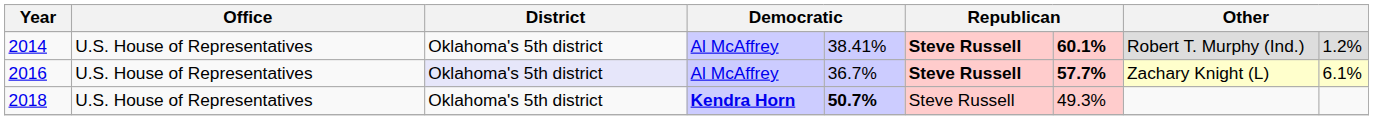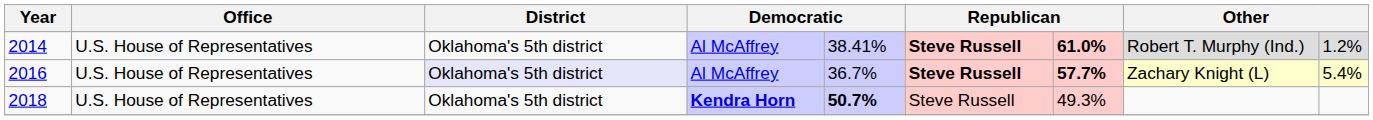2014 | column 7: 60.1% -> 61.0%
2016 | column 9: 6.1% -> 5.4%
